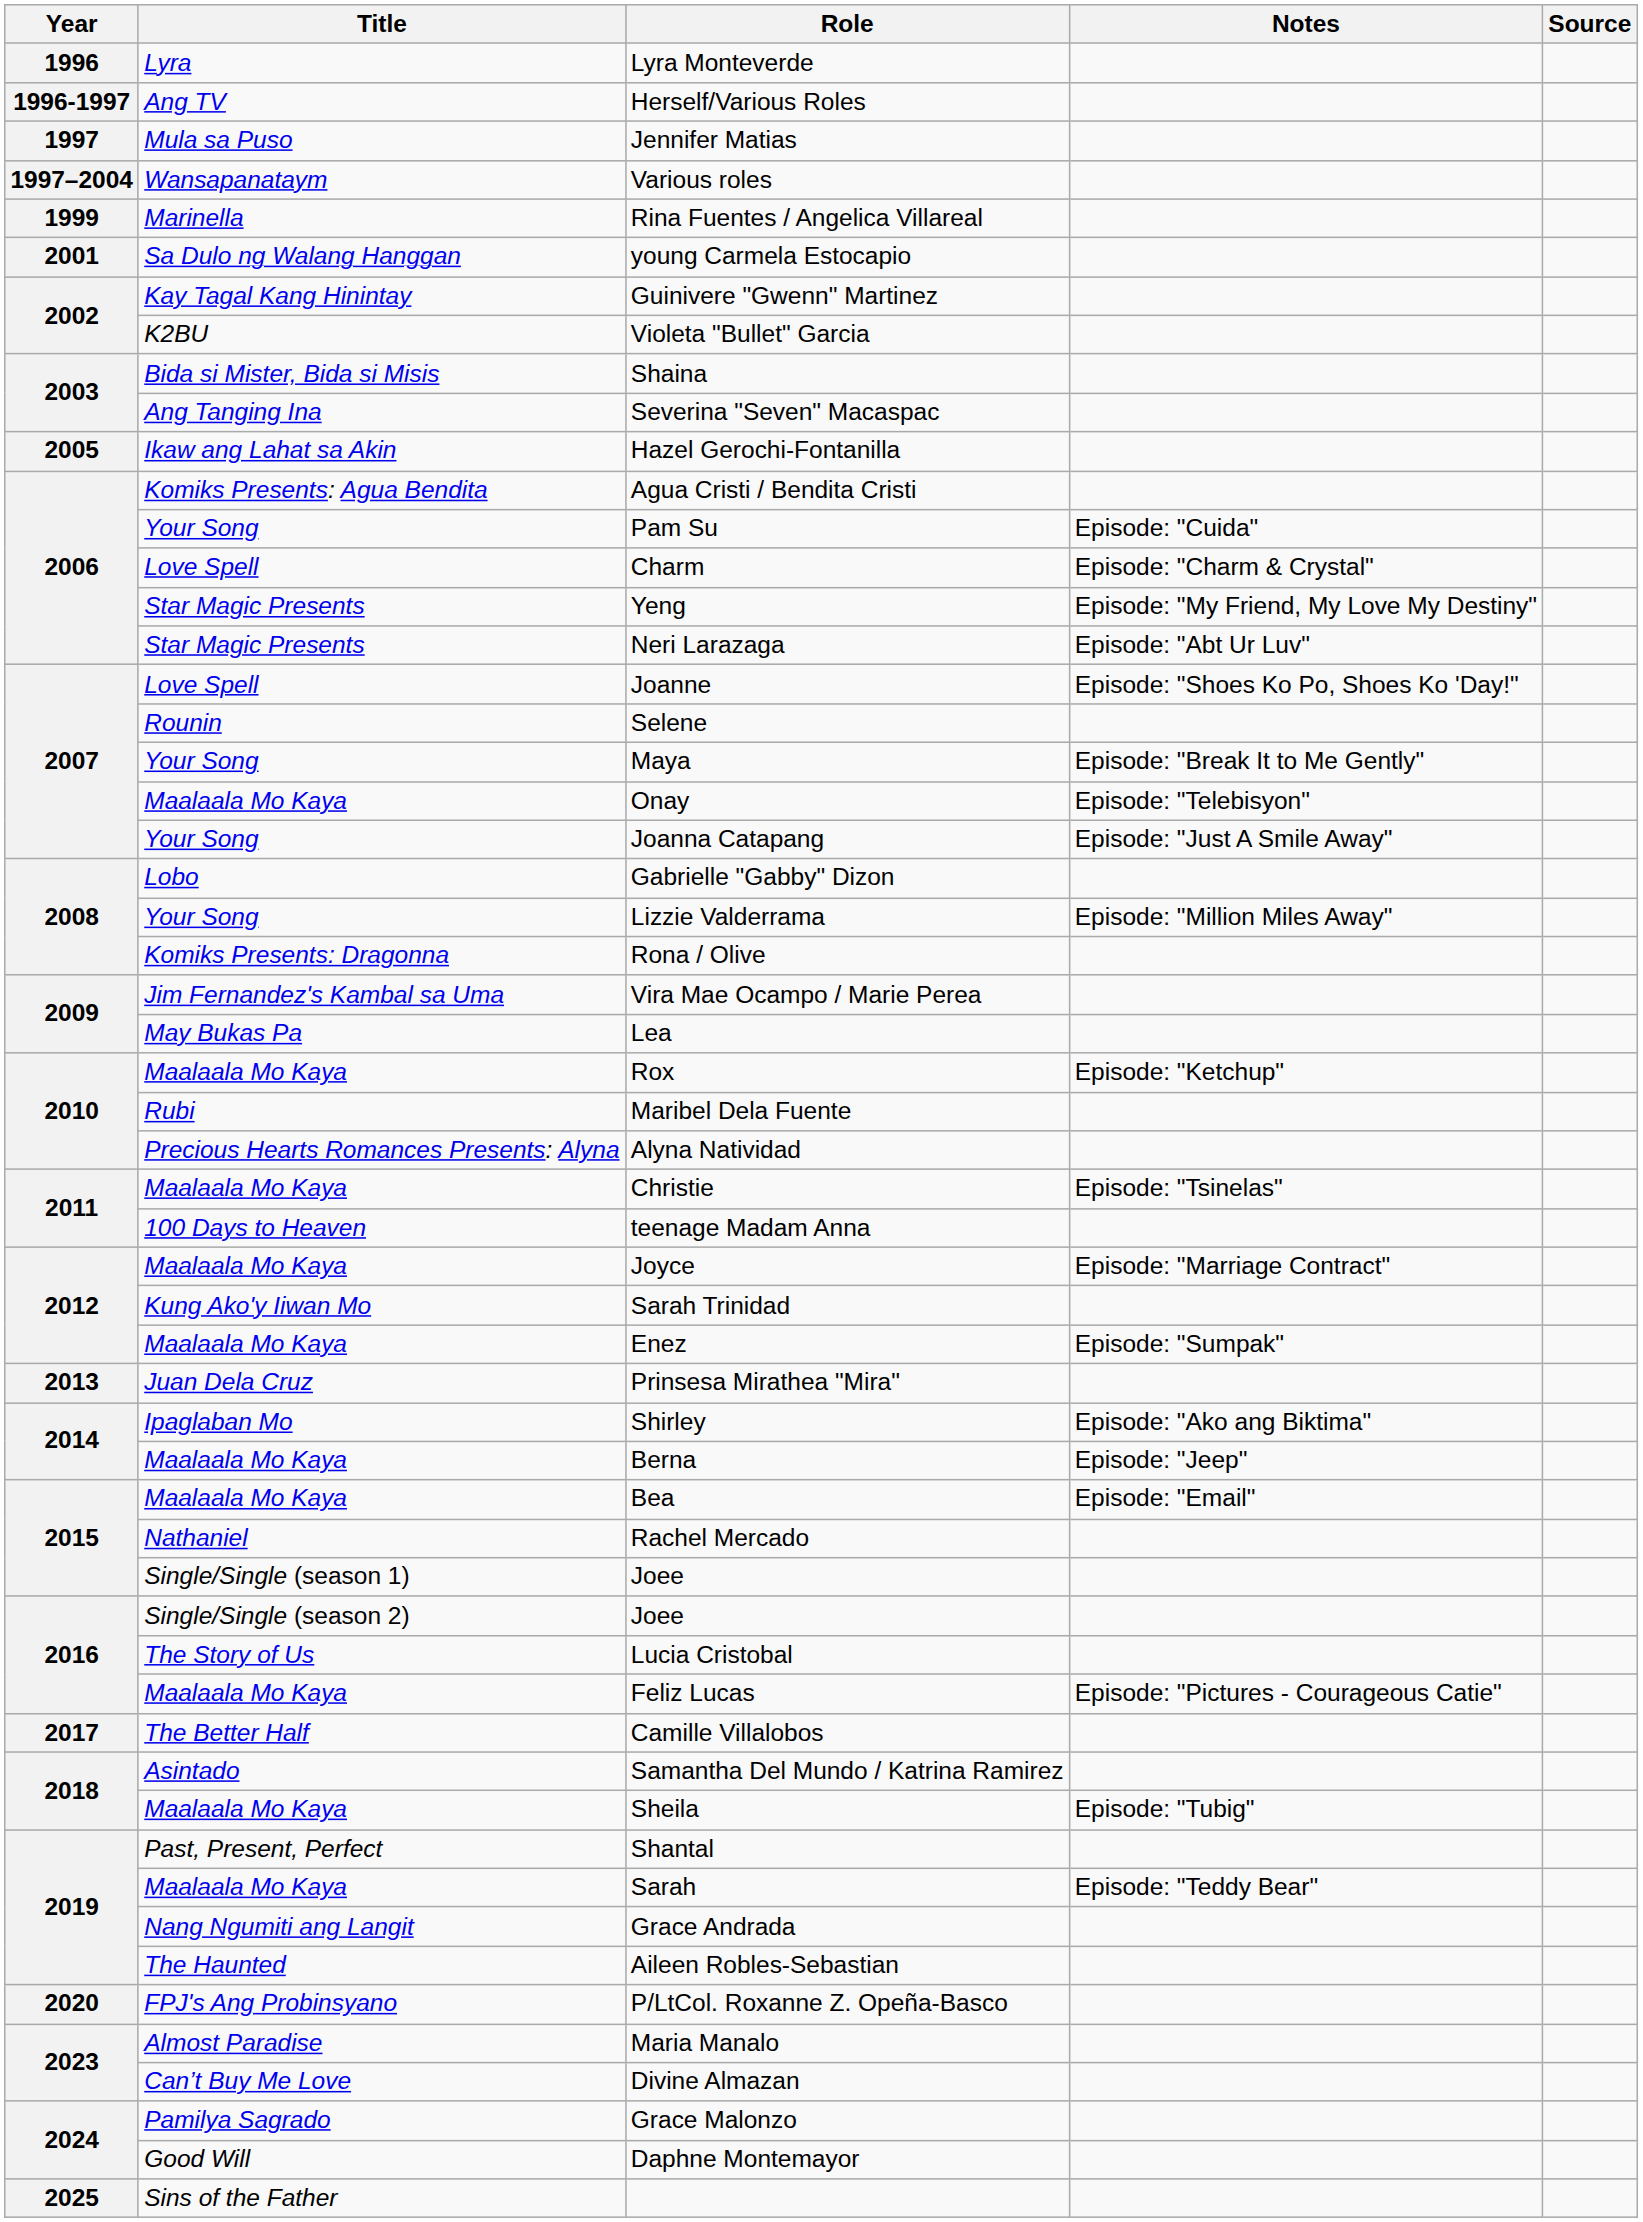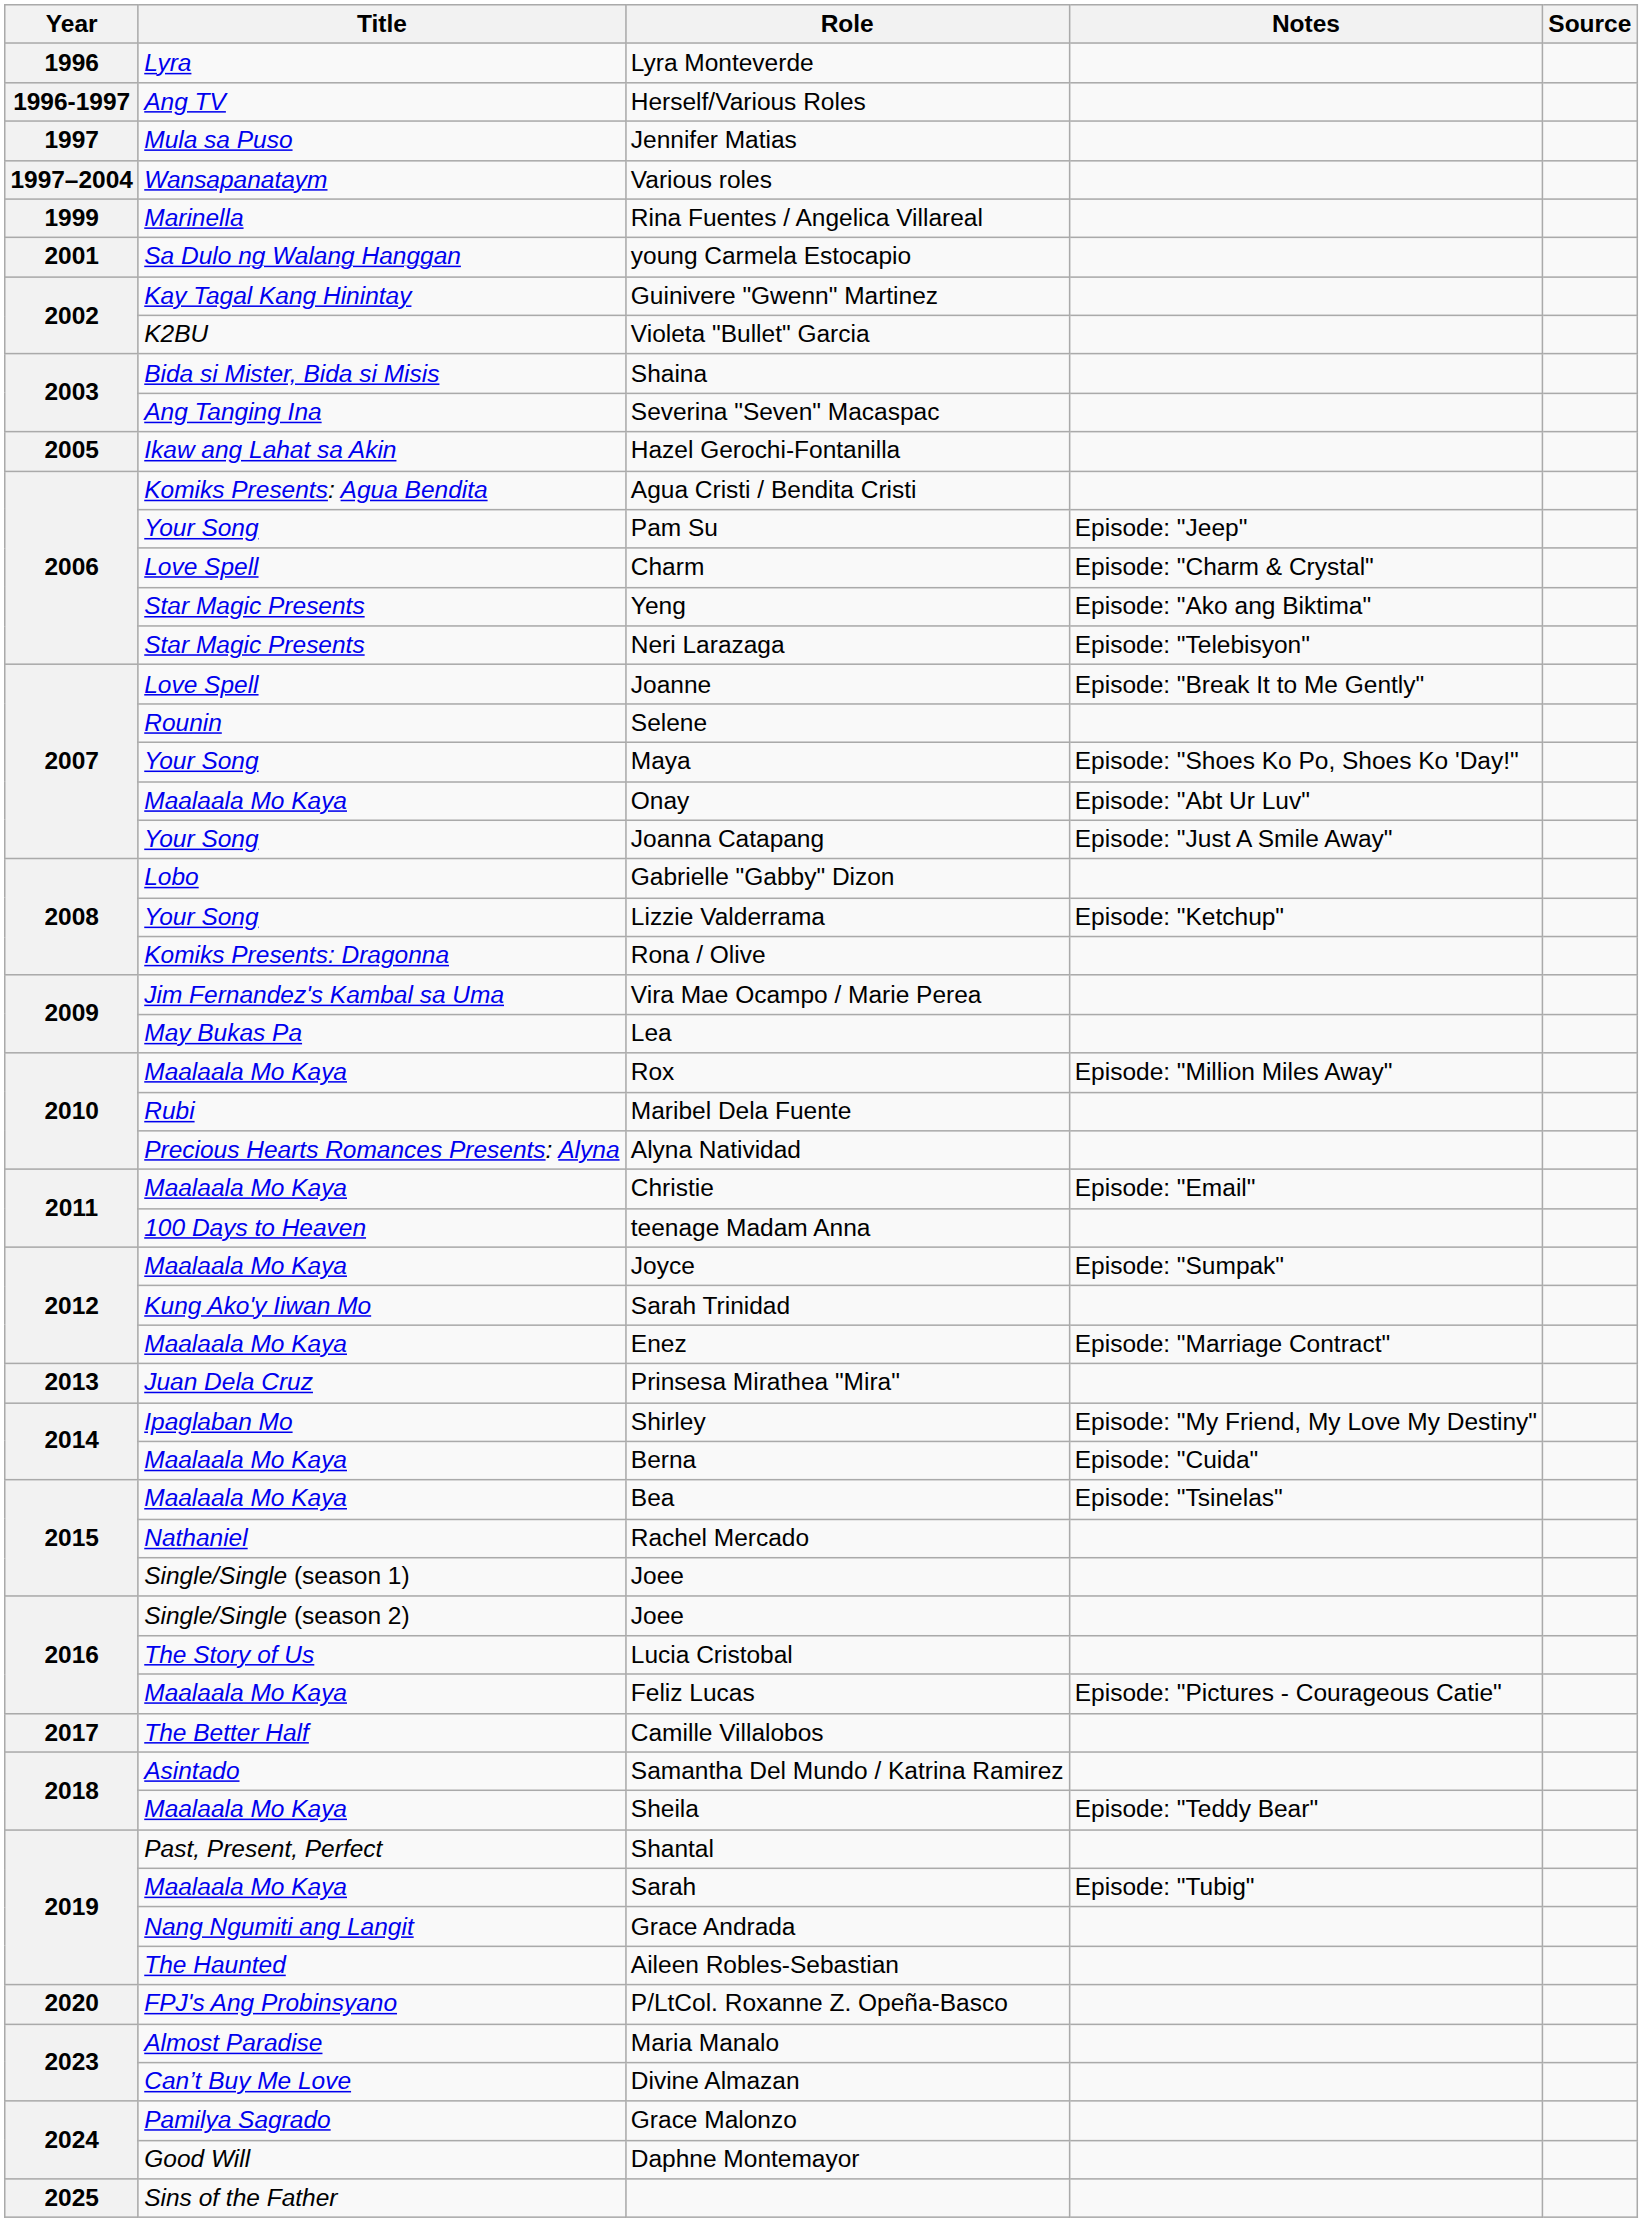Pam Su | Notes: Episode: "Cuida" -> Episode: "Jeep"
Yeng | Notes: Episode: "My Friend, My Love My Destiny" -> Episode: "Ako ang Biktima"
Neri Larazaga | Notes: Episode: "Abt Ur Luv" -> Episode: "Telebisyon"
Joanne | Notes: Episode: "Shoes Ko Po, Shoes Ko 'Day!" -> Episode: "Break It to Me Gently"
Maya | Notes: Episode: "Break It to Me Gently" -> Episode: "Shoes Ko Po, Shoes Ko 'Day!"
Onay | Notes: Episode: "Telebisyon" -> Episode: "Abt Ur Luv"
Lizzie Valderrama | Notes: Episode: "Million Miles Away" -> Episode: "Ketchup"
Rox | Notes: Episode: "Ketchup" -> Episode: "Million Miles Away"
Christie | Notes: Episode: "Tsinelas" -> Episode: "Email"
Joyce | Notes: Episode: "Marriage Contract" -> Episode: "Sumpak"
Enez | Notes: Episode: "Sumpak" -> Episode: "Marriage Contract"
Shirley | Notes: Episode: "Ako ang Biktima" -> Episode: "My Friend, My Love My Destiny"
Berna | Notes: Episode: "Jeep" -> Episode: "Cuida"
Bea | Notes: Episode: "Email" -> Episode: "Tsinelas"
Sheila | Notes: Episode: "Tubig" -> Episode: "Teddy Bear"
Sarah | Notes: Episode: "Teddy Bear" -> Episode: "Tubig"
